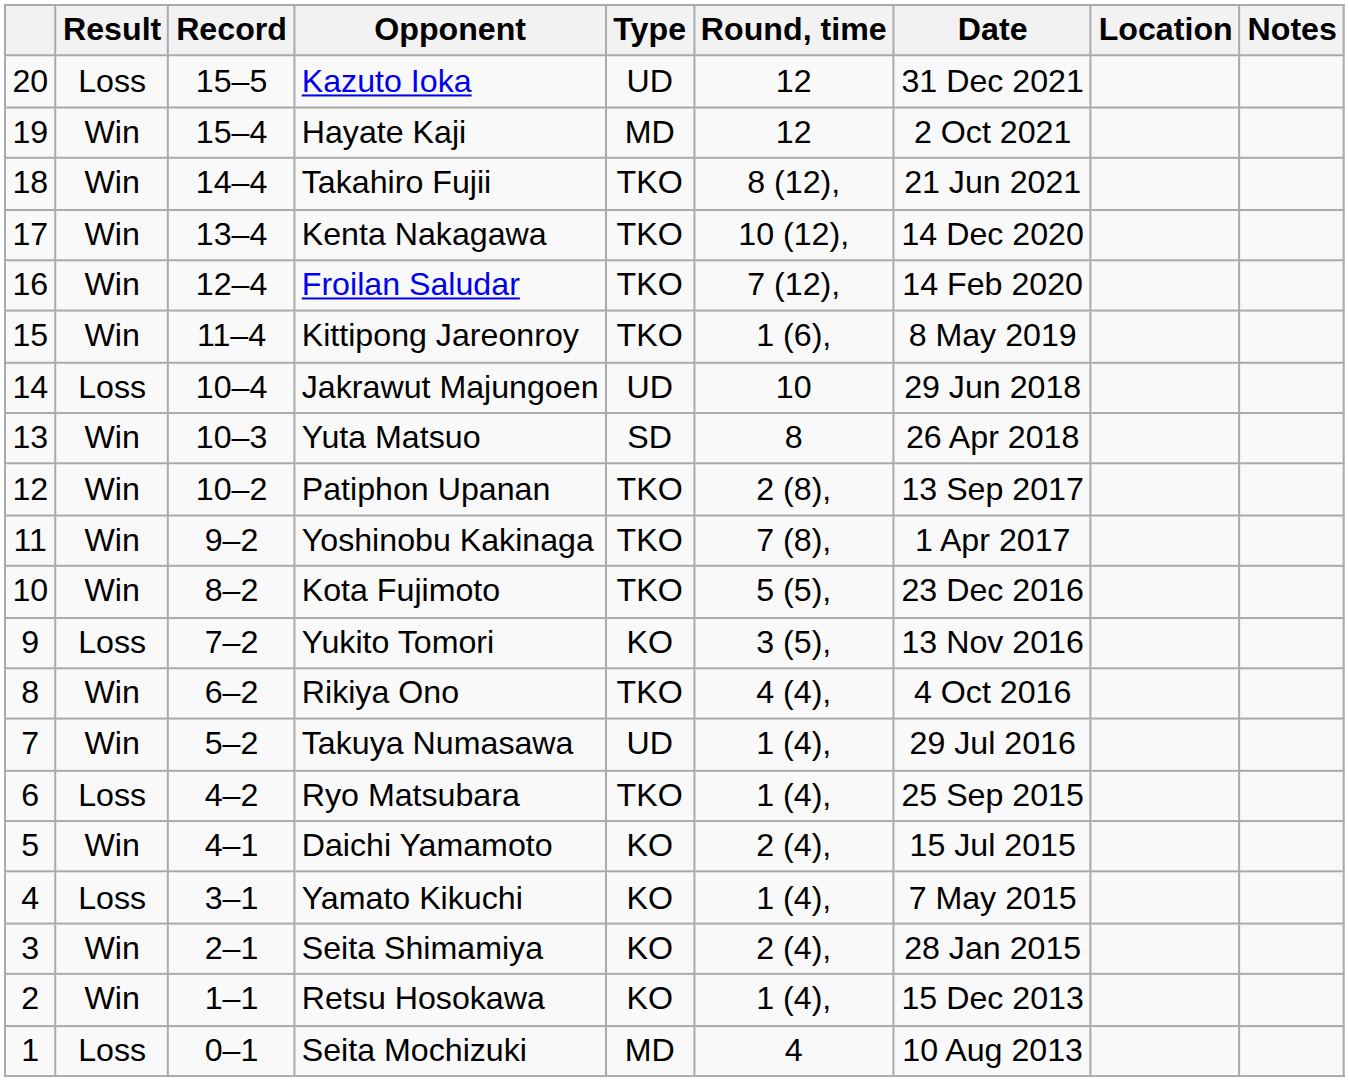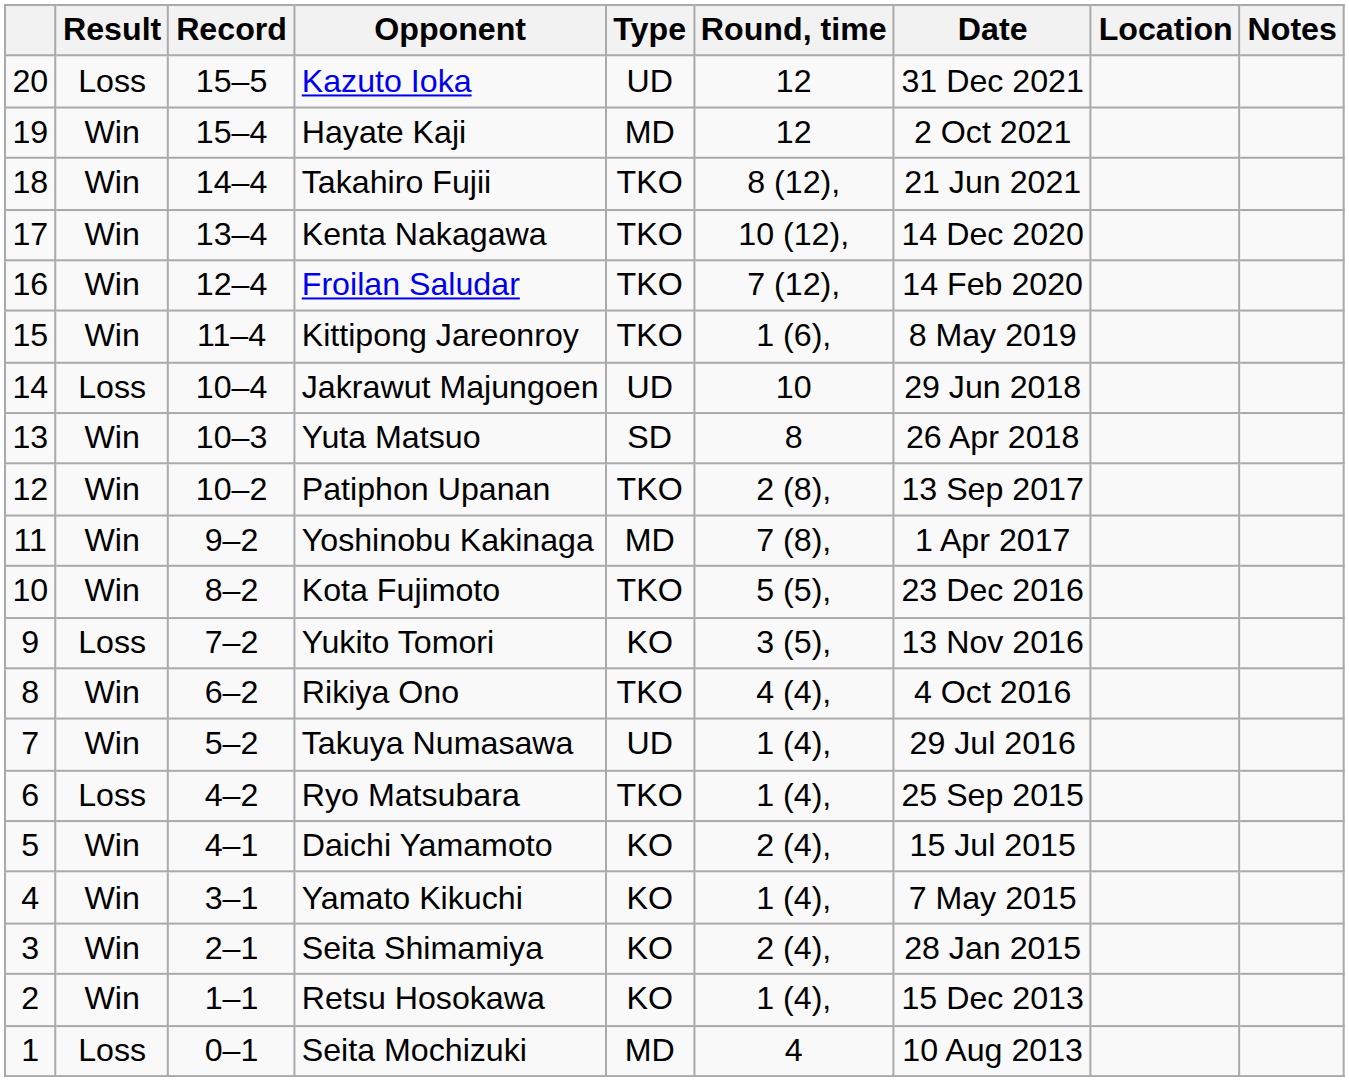Yoshinobu Kakinaga | Type: TKO -> MD
Yamato Kikuchi | Result: Loss -> Win
